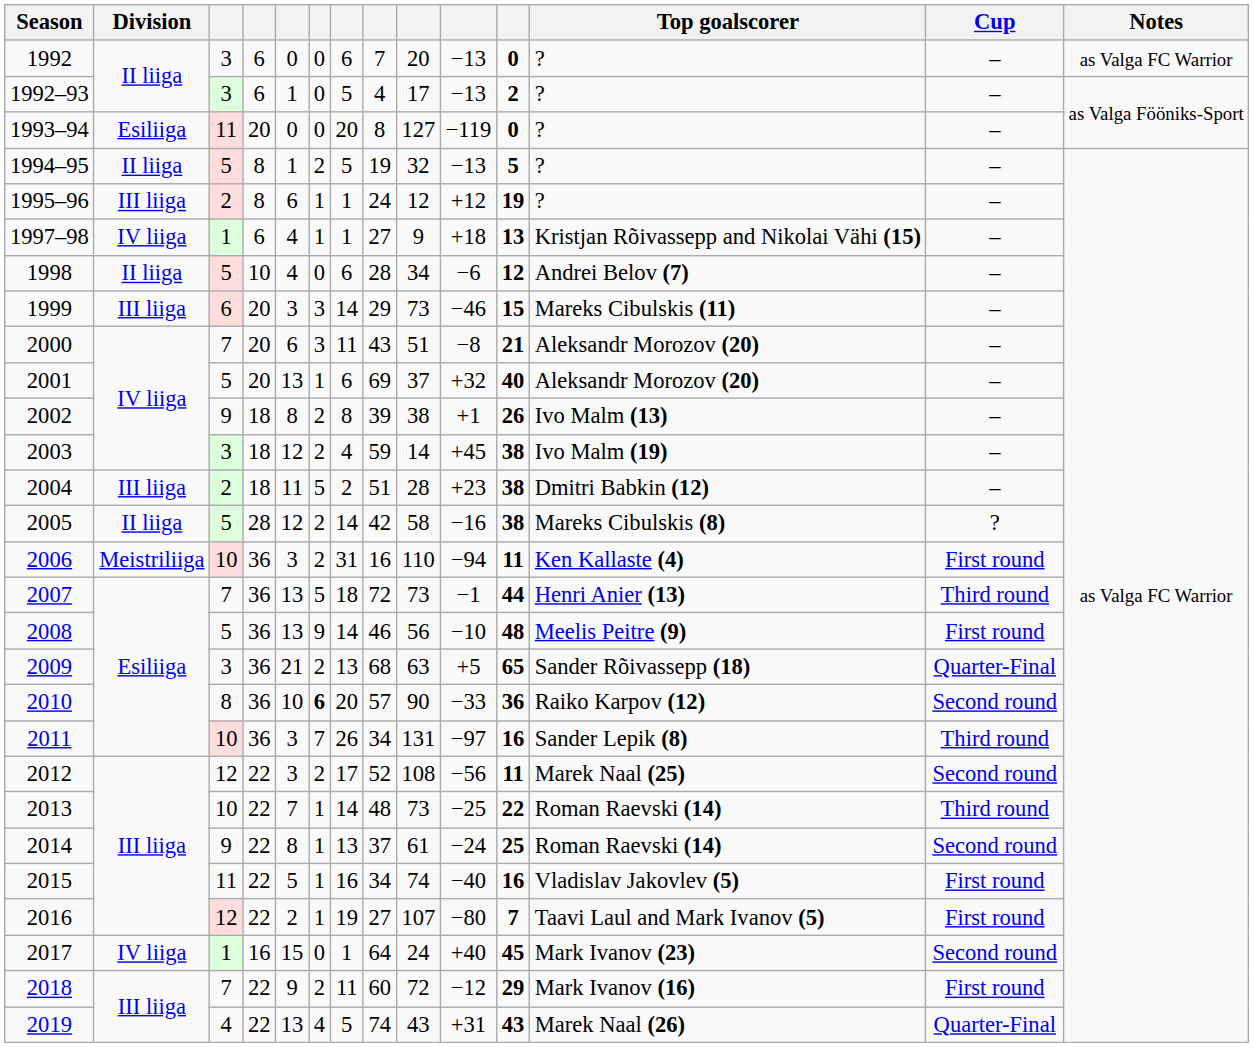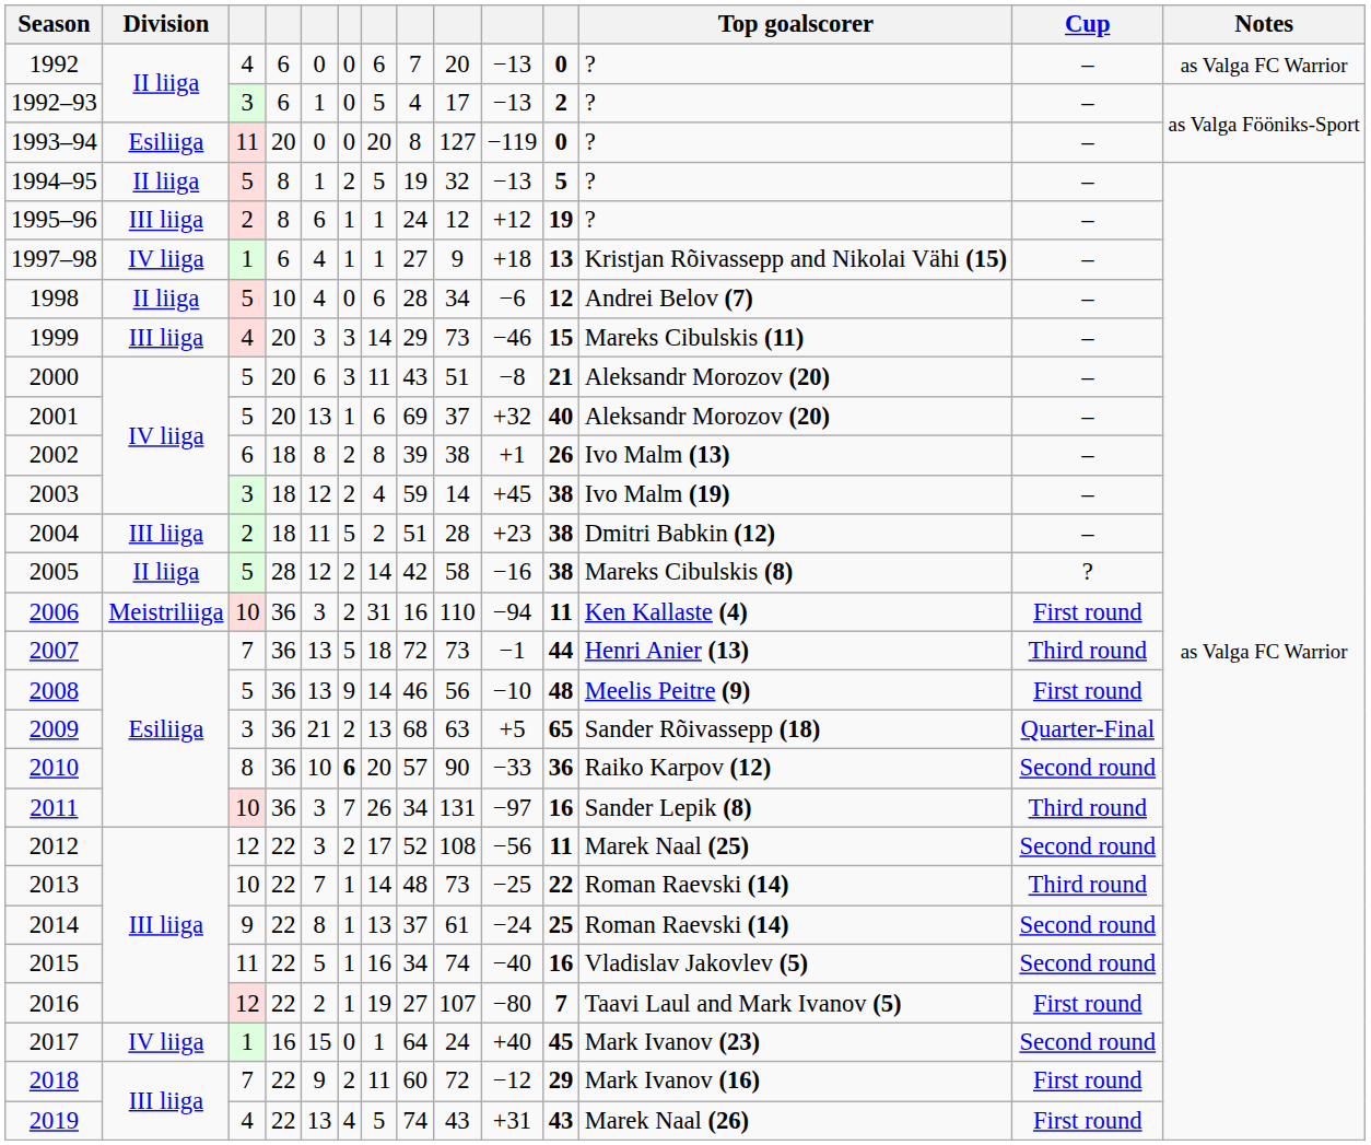1992 | column 3: 3 -> 4
1999 | column 3: 6 -> 4
2000 | column 3: 7 -> 5
2002 | column 3: 9 -> 6
2015 | Cup: First round -> Second round
2019 | Cup: Quarter-Final -> First round
